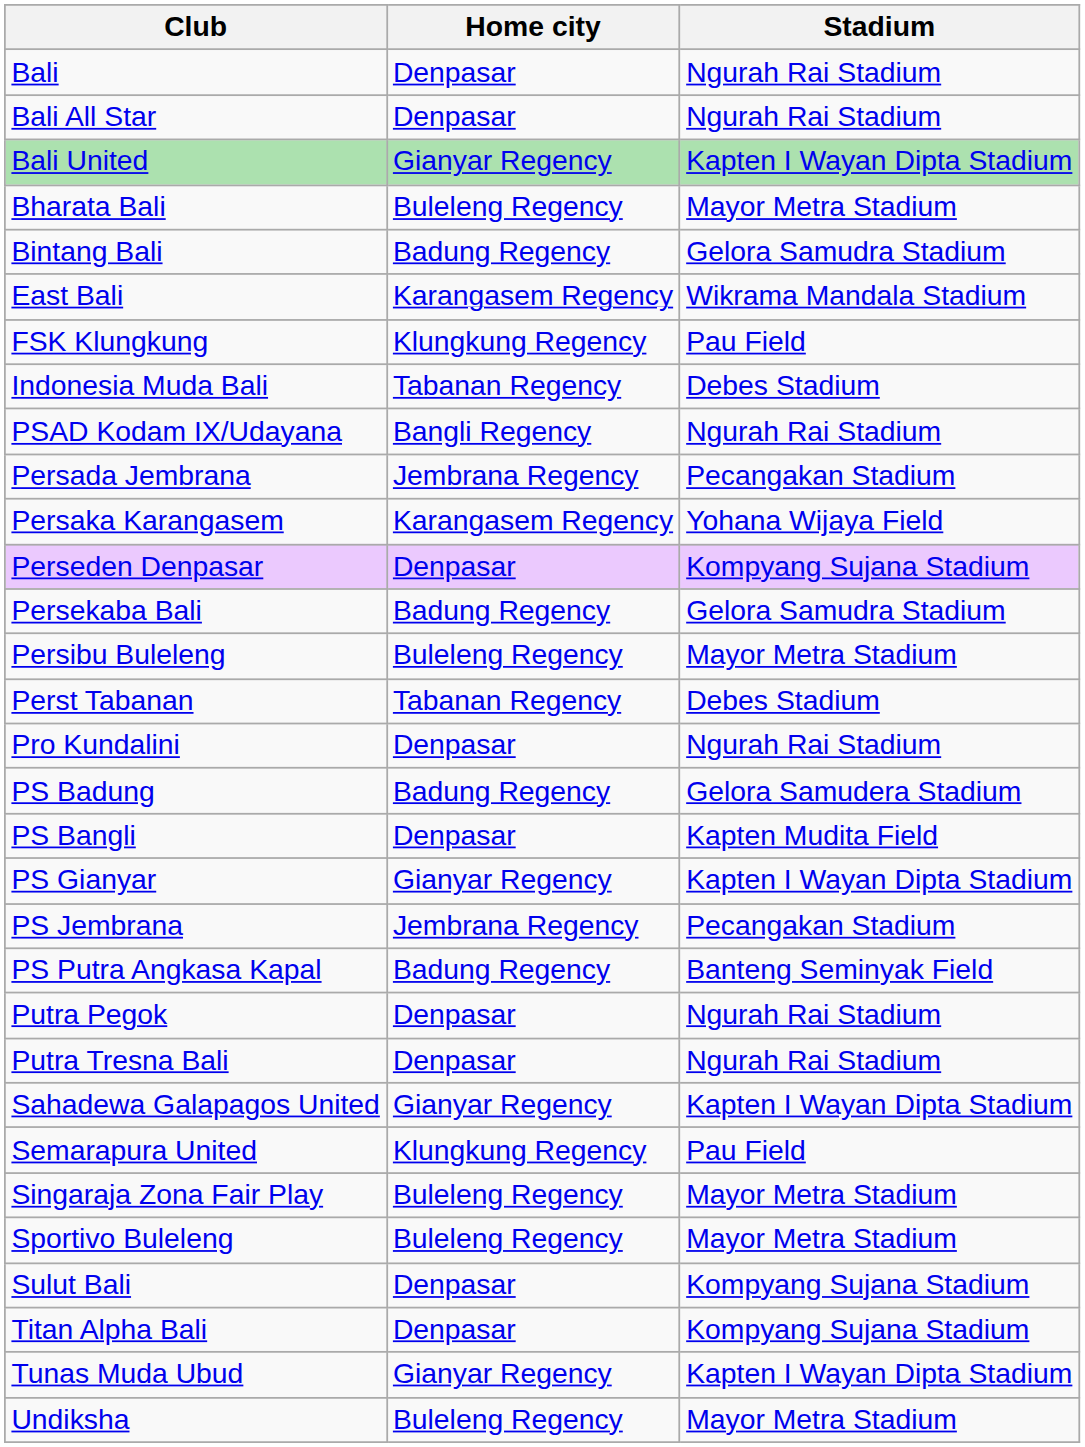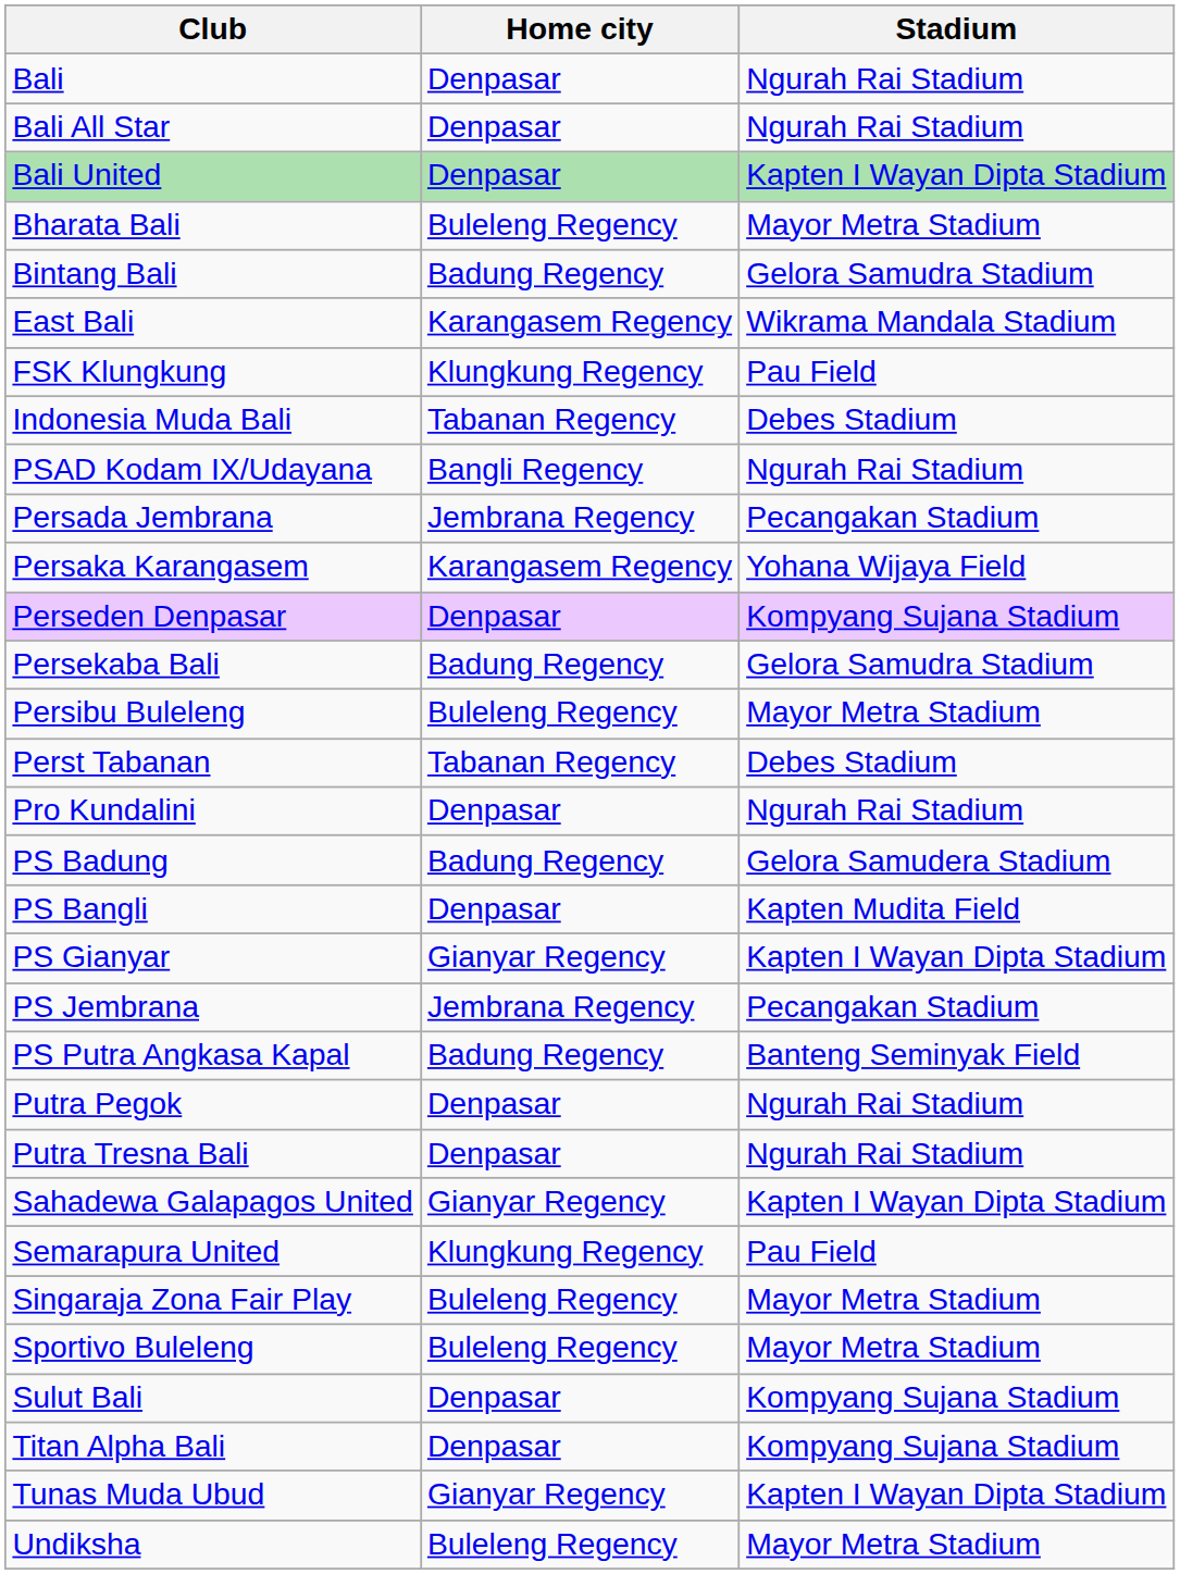Bali United | Home city: Gianyar Regency -> Denpasar
